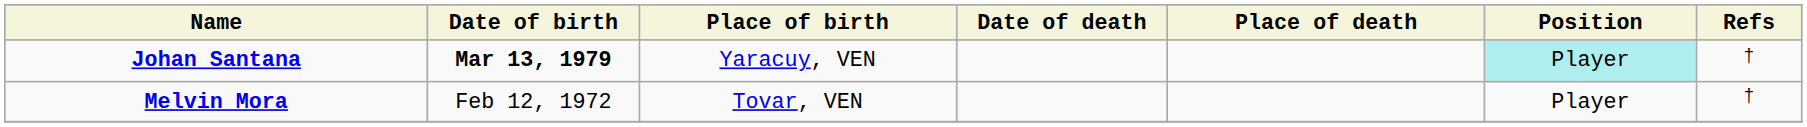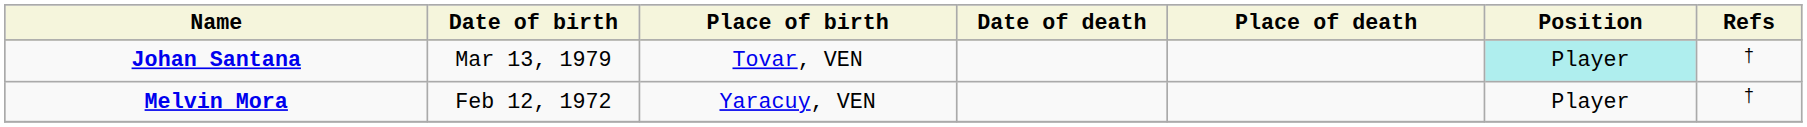Johan Santana | Date of birth: bold -> normal
Johan Santana | Place of birth: Yaracuy, VEN -> Tovar, VEN
Melvin Mora | Place of birth: Tovar, VEN -> Yaracuy, VEN
